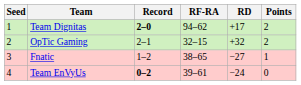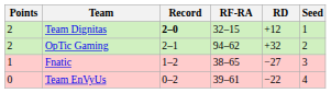columns swapped: Seed <-> Points
Team Dignitas | RF-RA: 94–62 -> 32–15
Team Dignitas | RD: +17 -> +12
OpTic Gaming | RF-RA: 32–15 -> 94–62
Team EnVyUs | Record: bold -> normal
Team EnVyUs | RD: −24 -> −22
